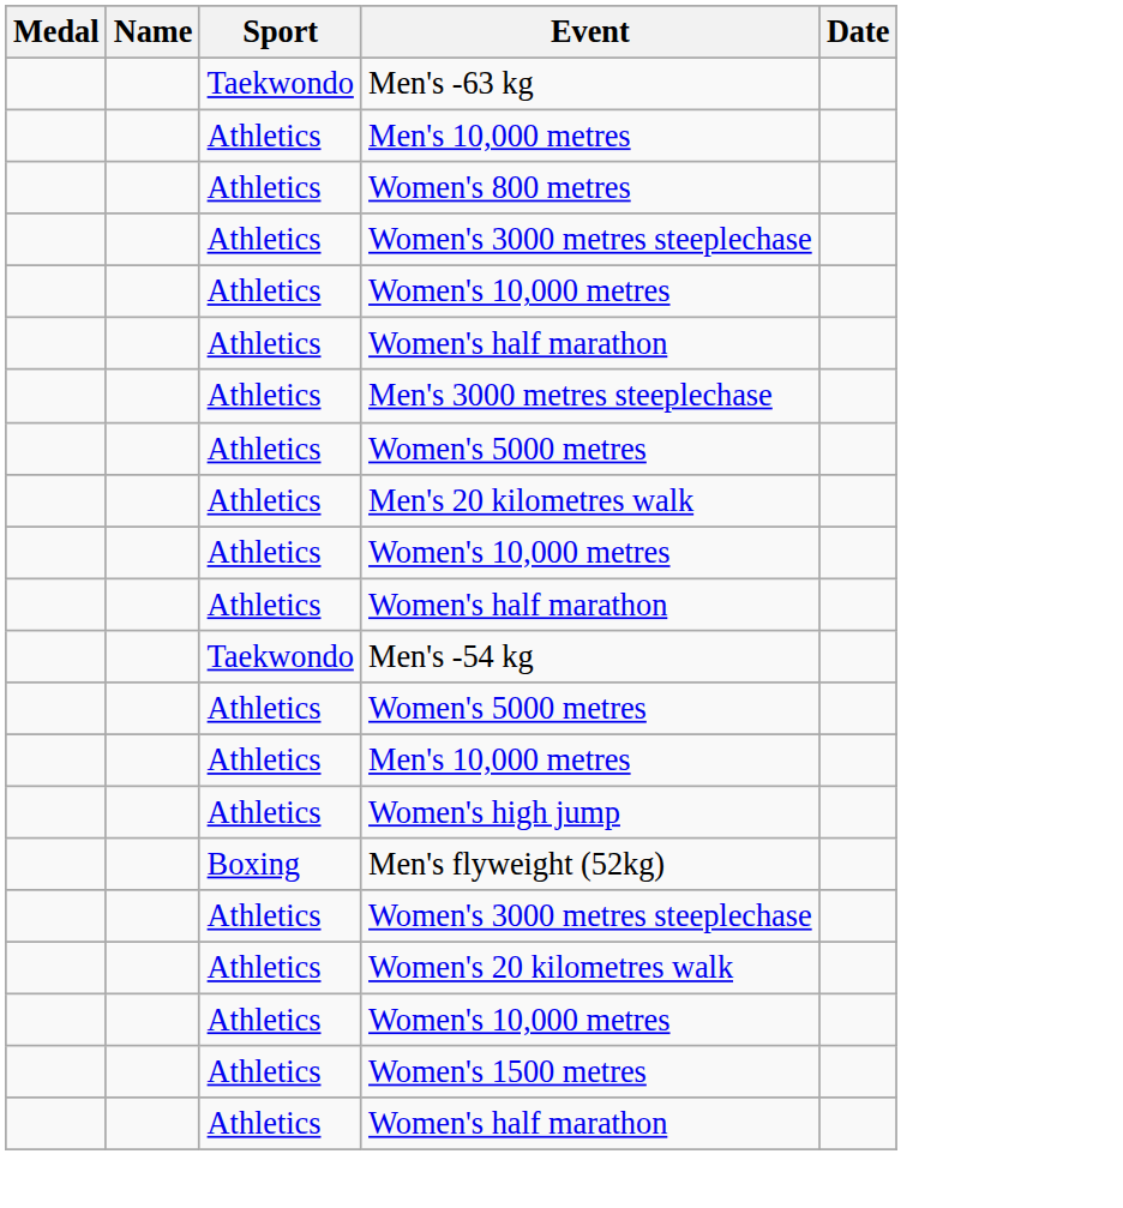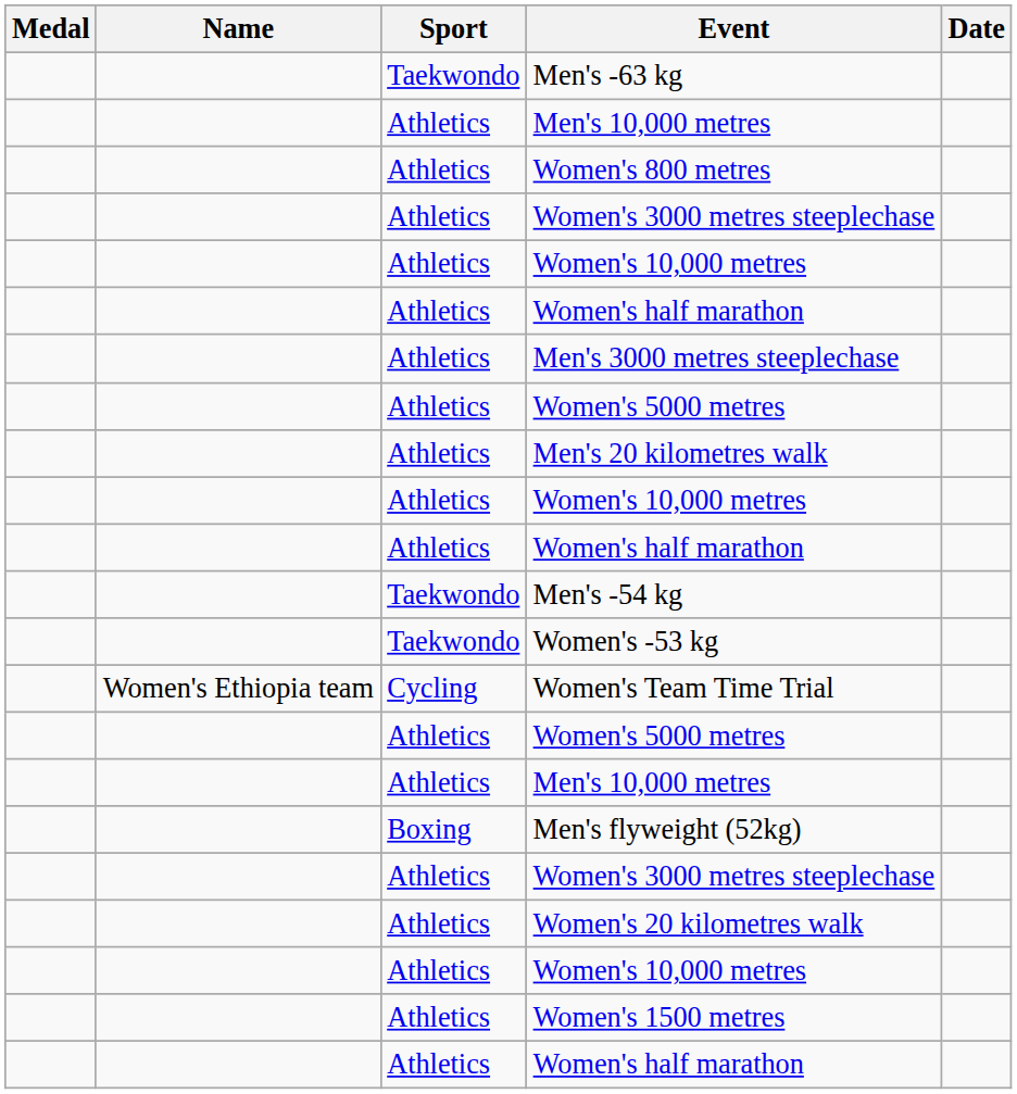+ row: Taekwondo | Women's -53 kg
+ row: Women's Ethiopia team | Cycling | Women's Team Time Trial
- row: Athletics | Women's high jump
